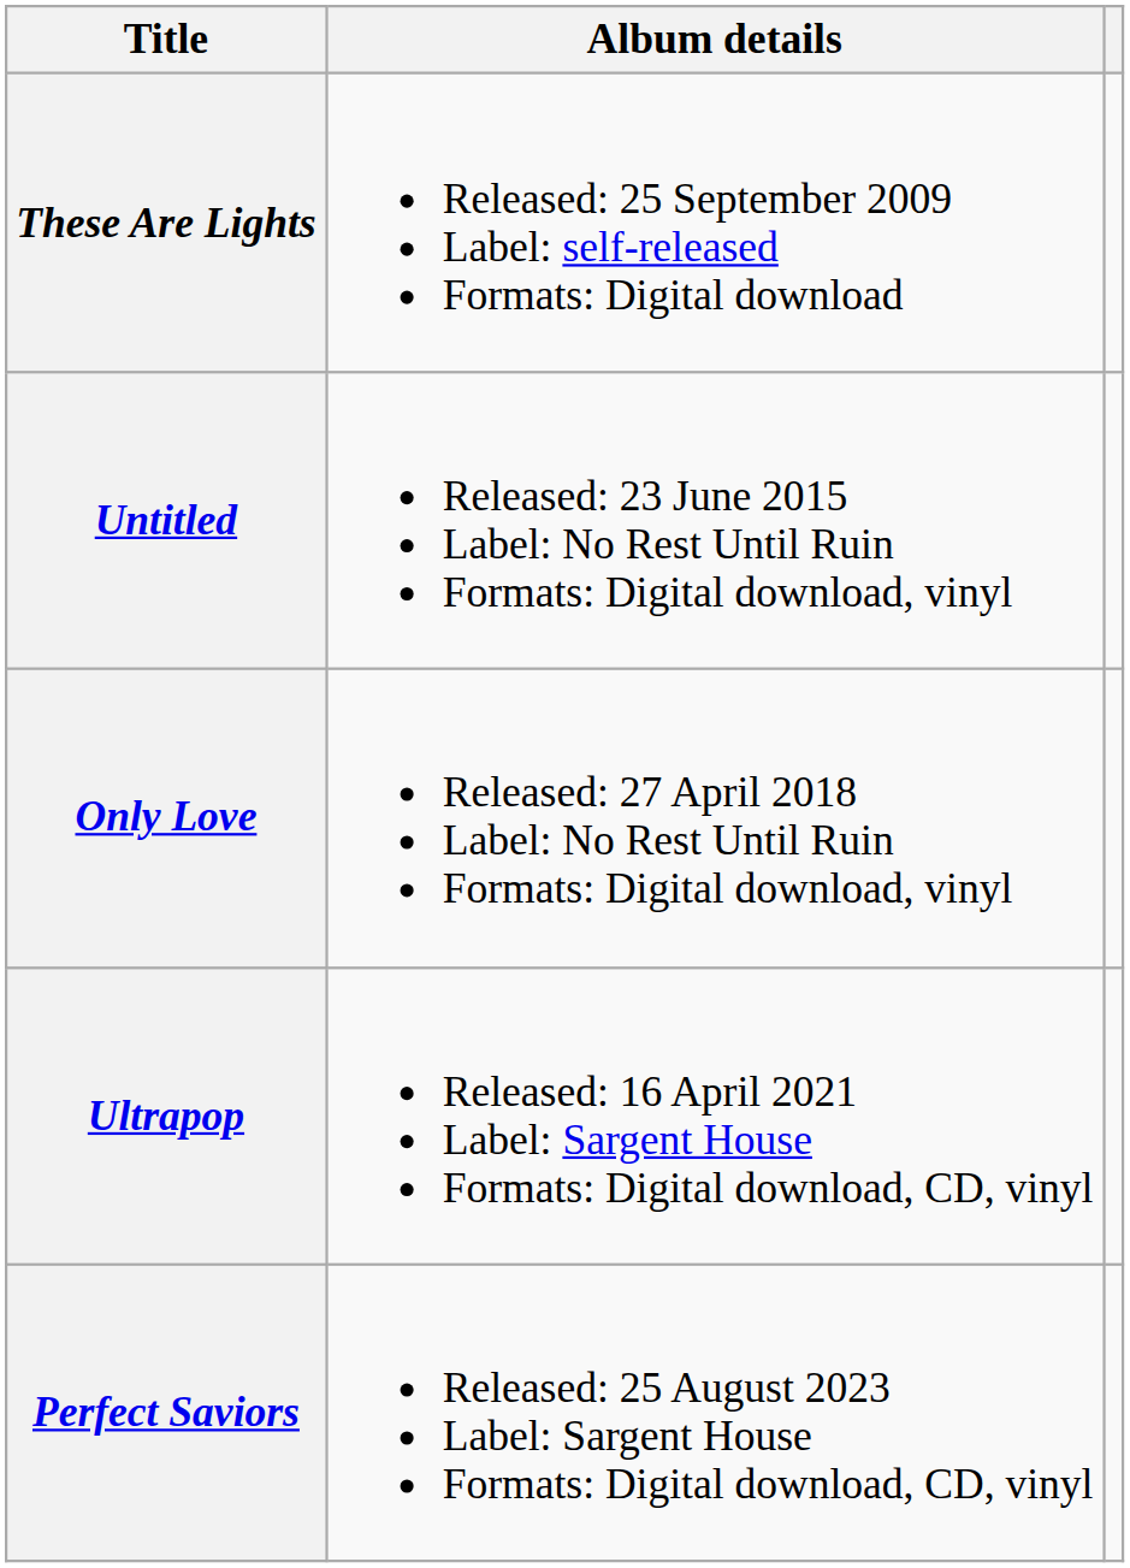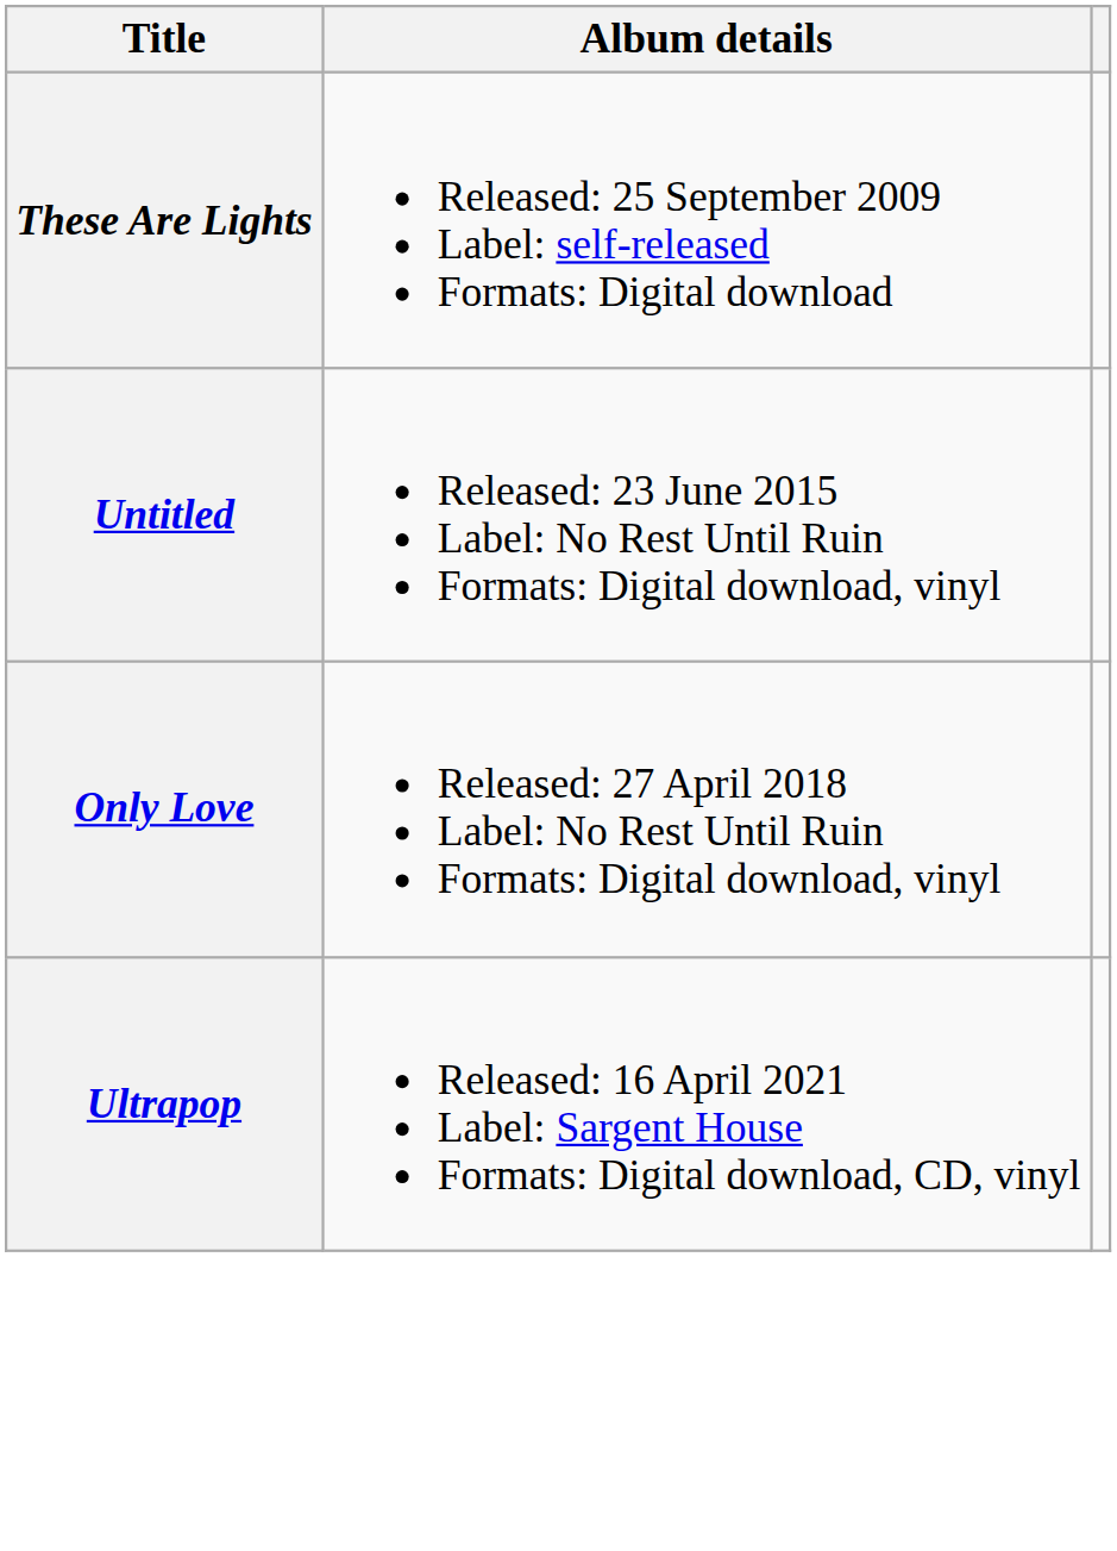- row: Perfect Saviors | Released: 25 August 2023 Label: Sargent House Formats: Digital download, CD, vinyl
